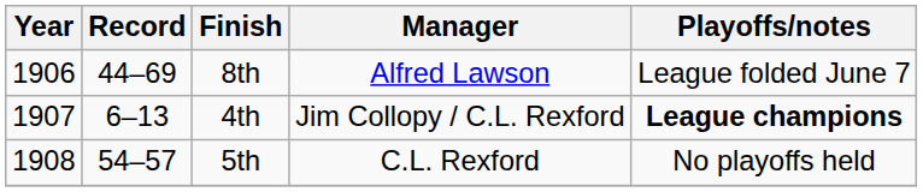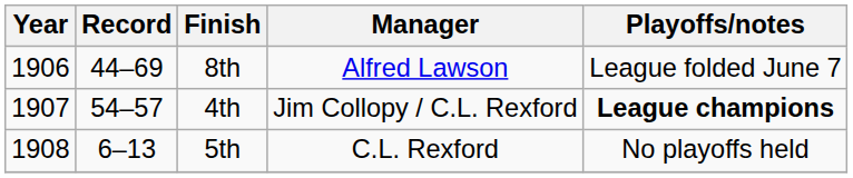4th | Record: 6–13 -> 54–57
5th | Record: 54–57 -> 6–13
